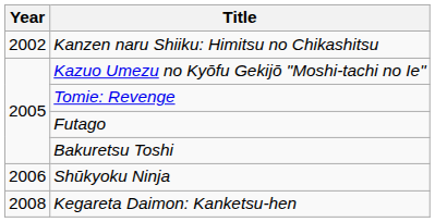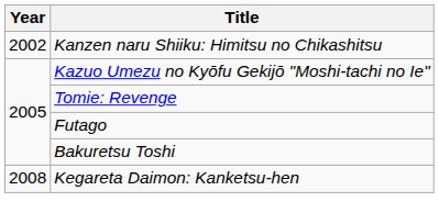- row: 2006 | Shūkyoku Ninja
